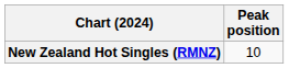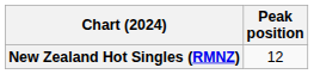New Zealand Hot Singles (RMNZ) | Peak position: 10 -> 12
